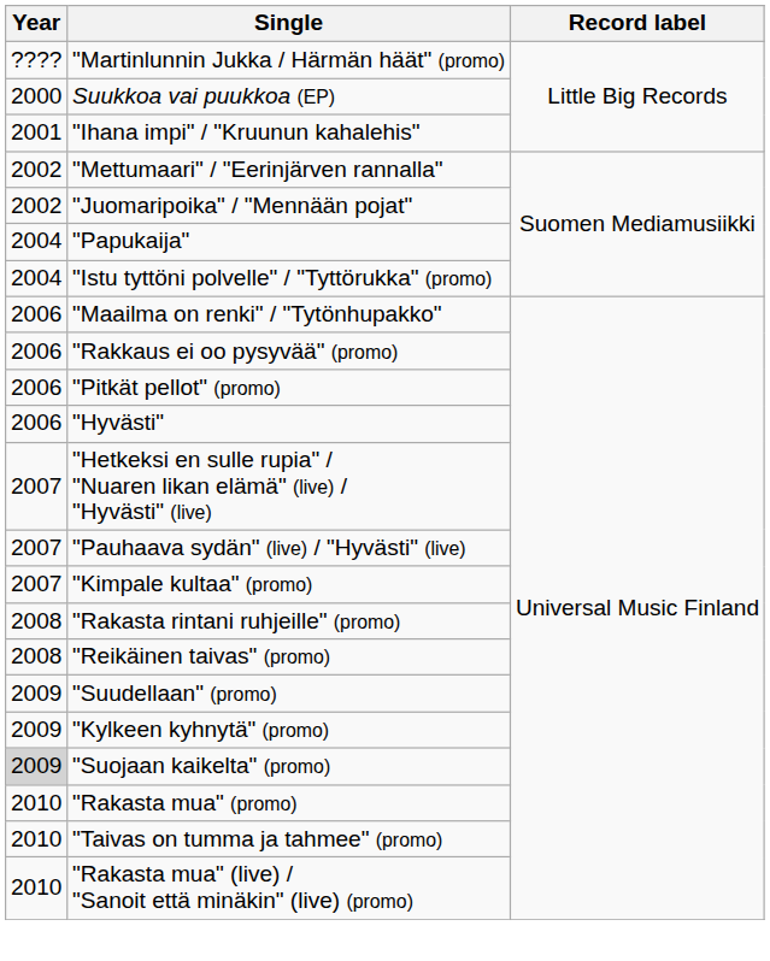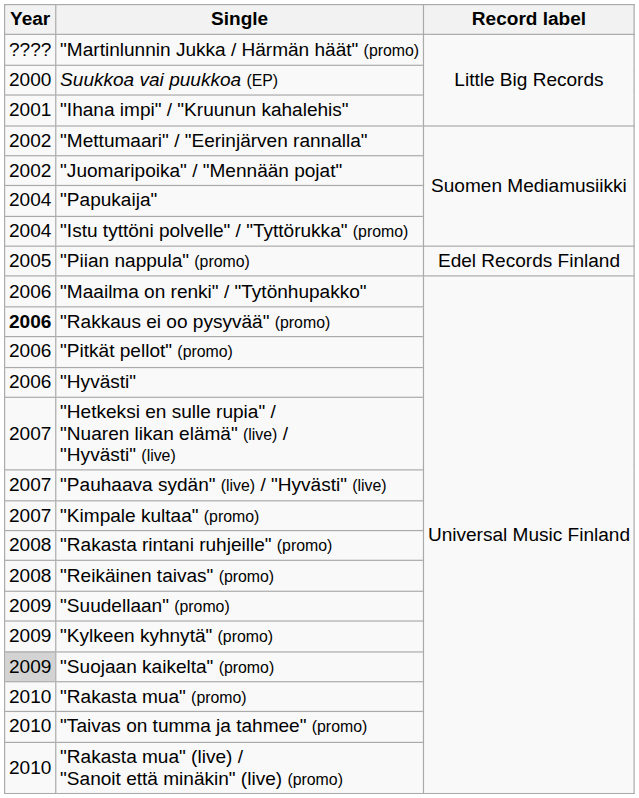+ row: 2005 | "Piian nappula" (promo) | Edel Records Finland
"Rakkaus ei oo pysyvää" (promo) | Year: normal -> bold
